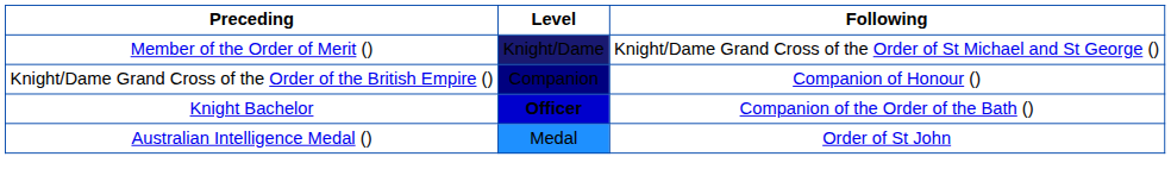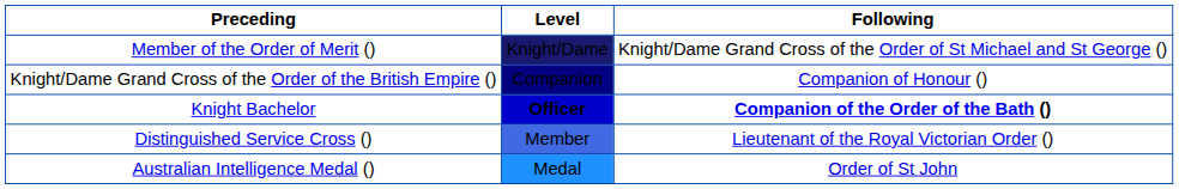Knight Bachelor | Following: normal -> bold
+ row: Distinguished Service Cross () | Member | Lieutenant of the Royal Victorian Order ()
